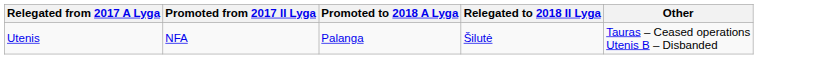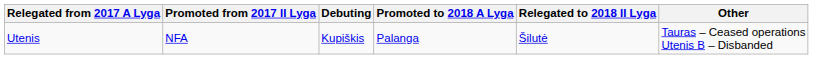+ column: Debuting | Kupiškis
